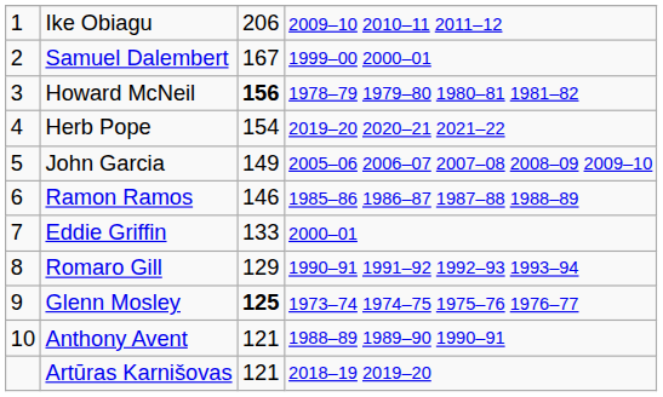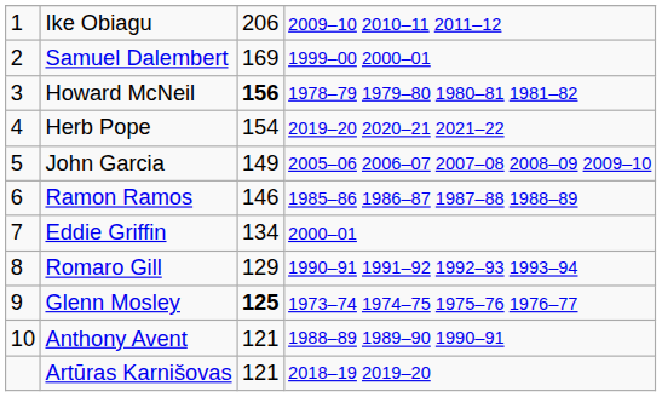Samuel Dalembert | column 3: 167 -> 169
Eddie Griffin | column 3: 133 -> 134
